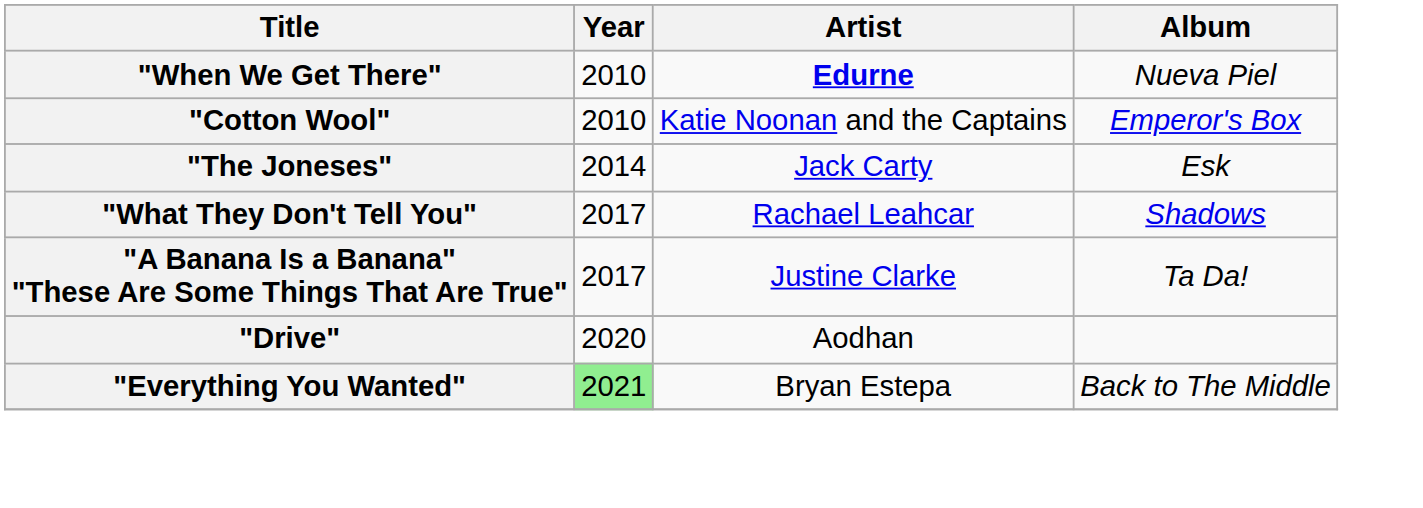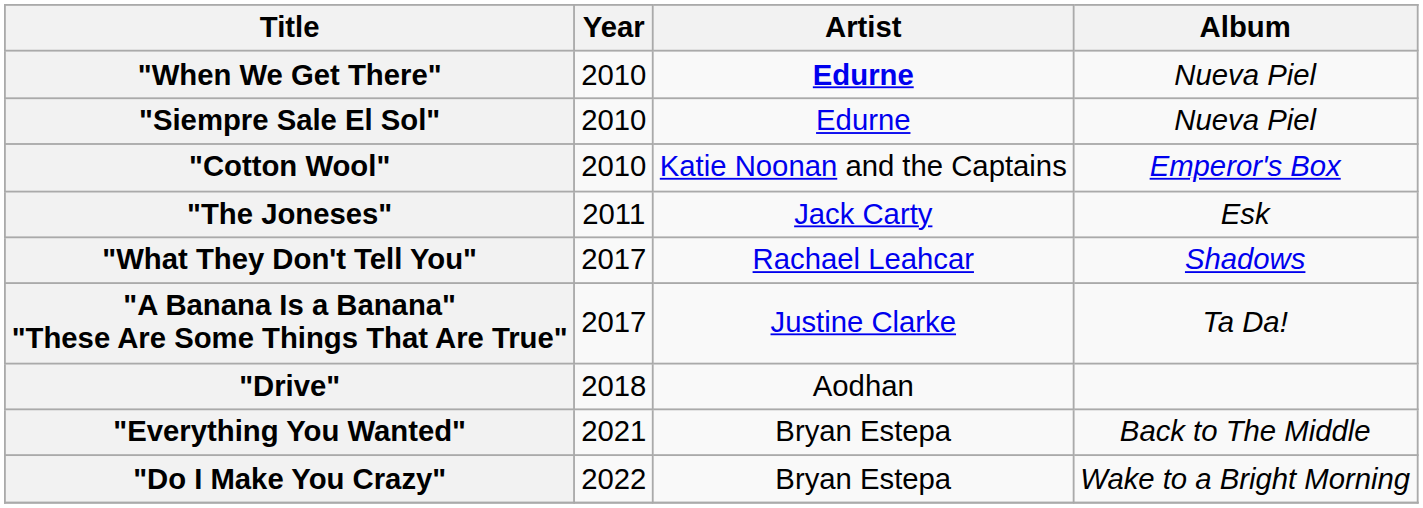+ row: "Siempre Sale El Sol" | 2010 | Edurne | Nueva Piel
"The Joneses" | Year: 2014 -> 2011
"Drive" | Year: 2020 -> 2018
"Everything You Wanted" | Year: lightgreen background -> no background
+ row: "Do I Make You Crazy" | 2022 | Bryan Estepa | Wake to a Bright Morning
